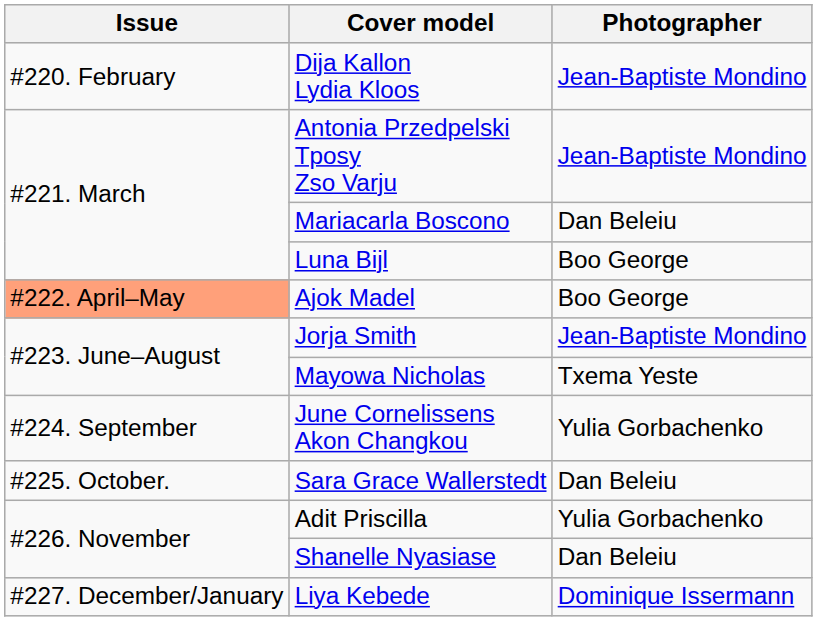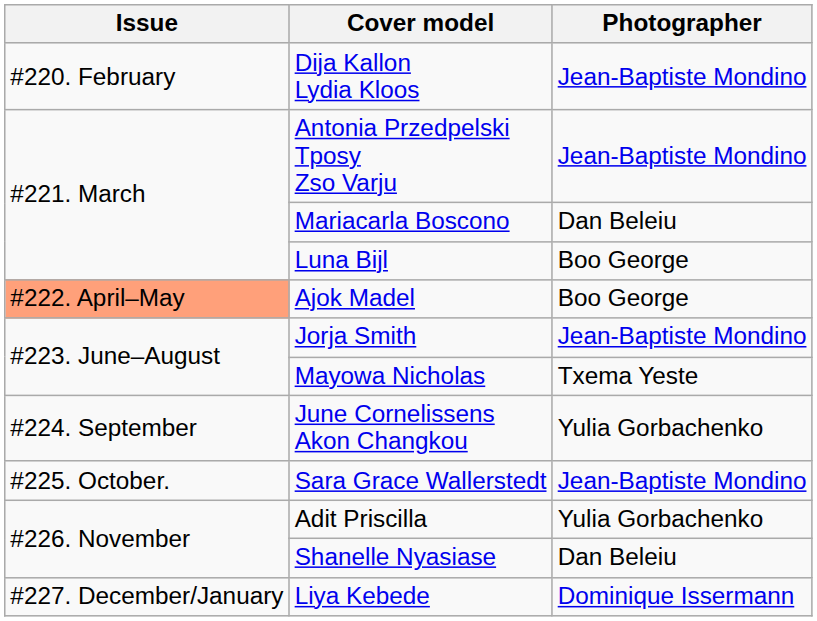Sara Grace Wallerstedt | Photographer: Dan Beleiu -> Jean-Baptiste Mondino
